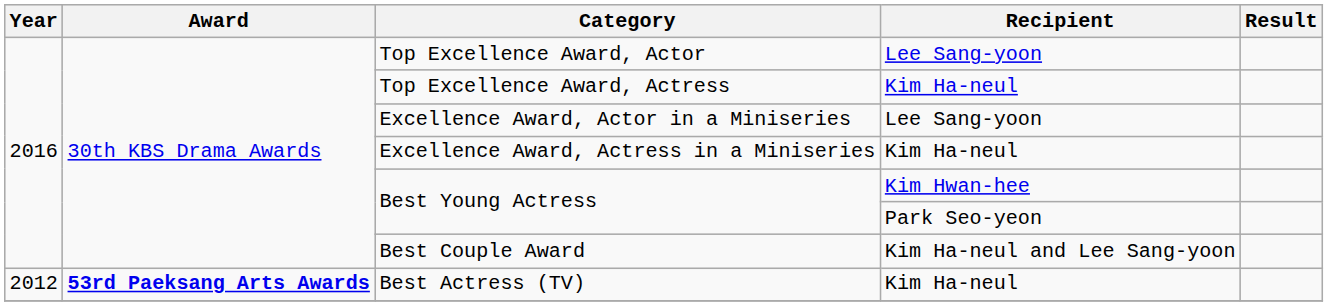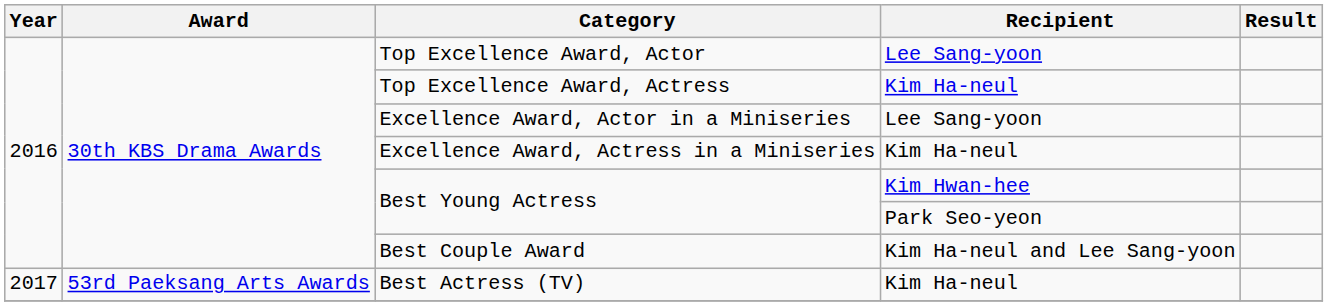Best Actress (TV) | Year: 2012 -> 2017
Best Actress (TV) | Award: bold -> normal
